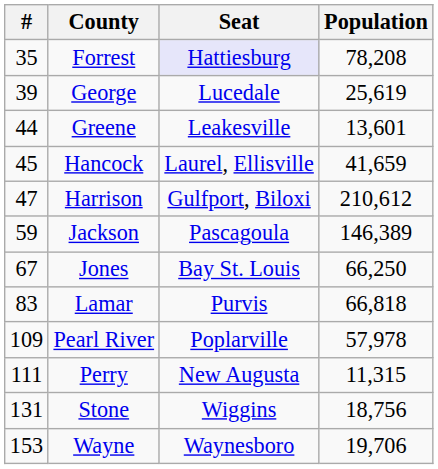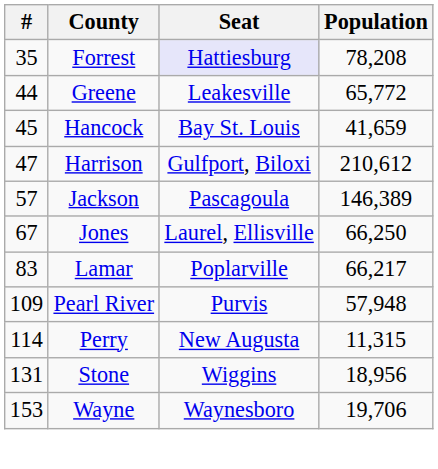- row: 39 | George | Lucedale | 25,619
Greene | Population: 13,601 -> 65,772
Hancock | Seat: Laurel, Ellisville -> Bay St. Louis
Jackson | #: 59 -> 57
Jones | Seat: Bay St. Louis -> Laurel, Ellisville
Lamar | Seat: Purvis -> Poplarville
Lamar | Population: 66,818 -> 66,217
Pearl River | Seat: Poplarville -> Purvis
Pearl River | Population: 57,978 -> 57,948
Perry | #: 111 -> 114
Stone | Population: 18,756 -> 18,956
